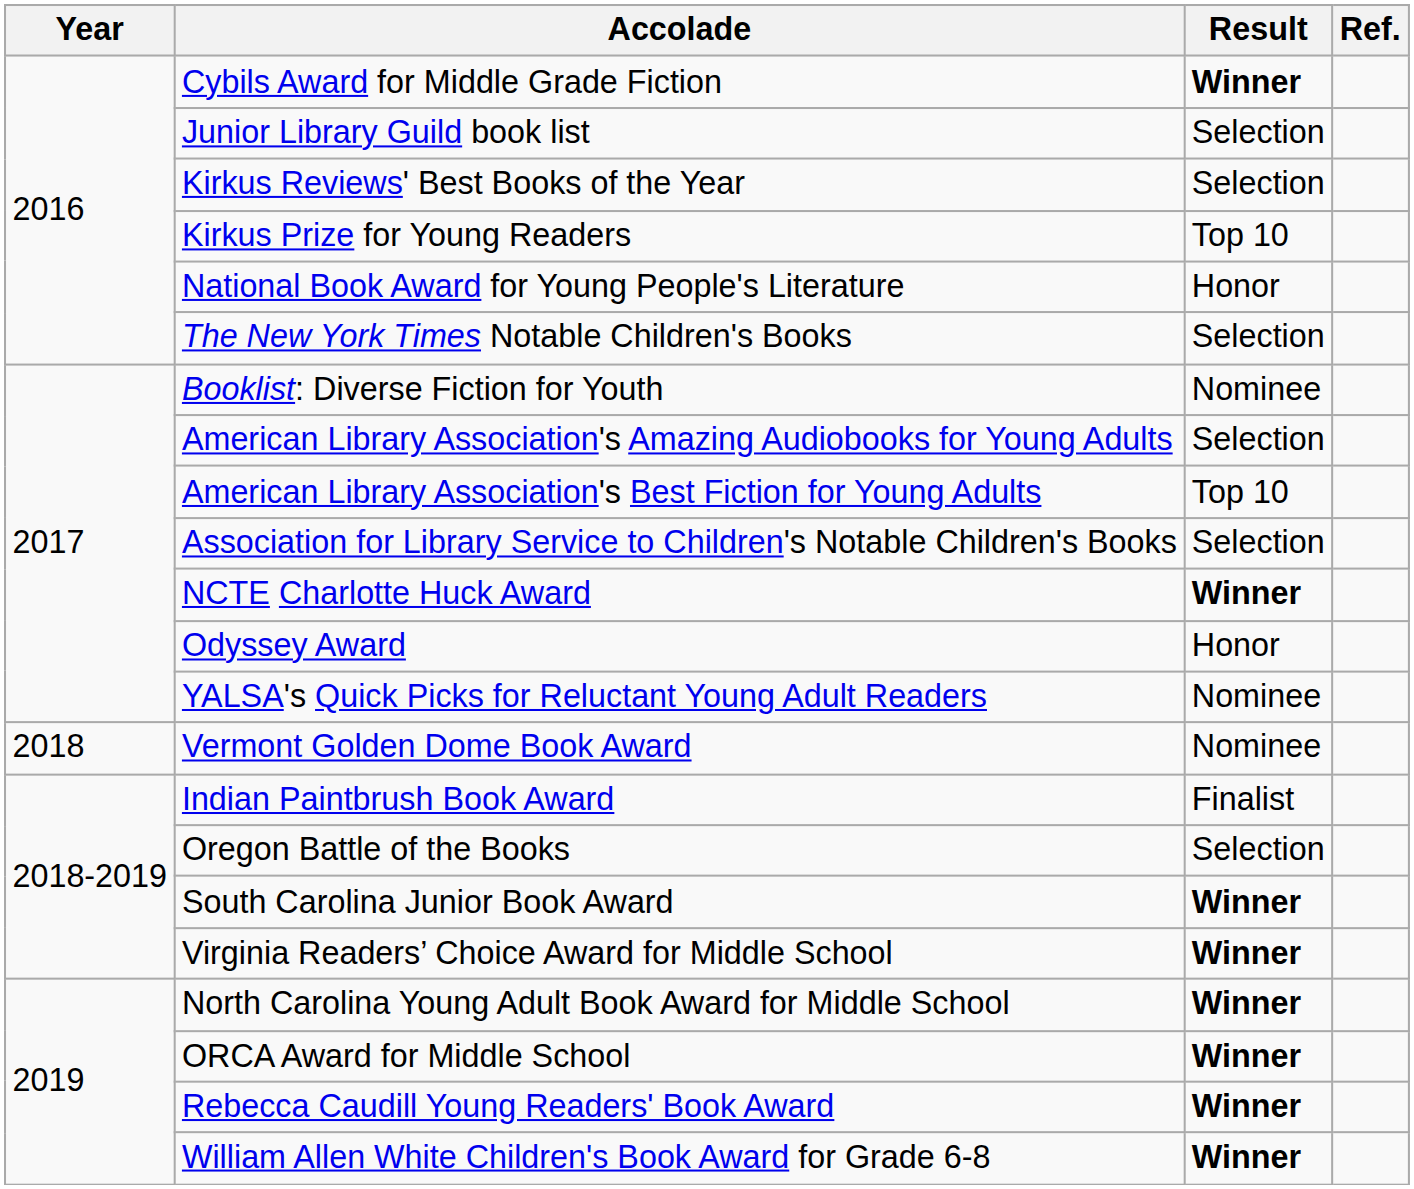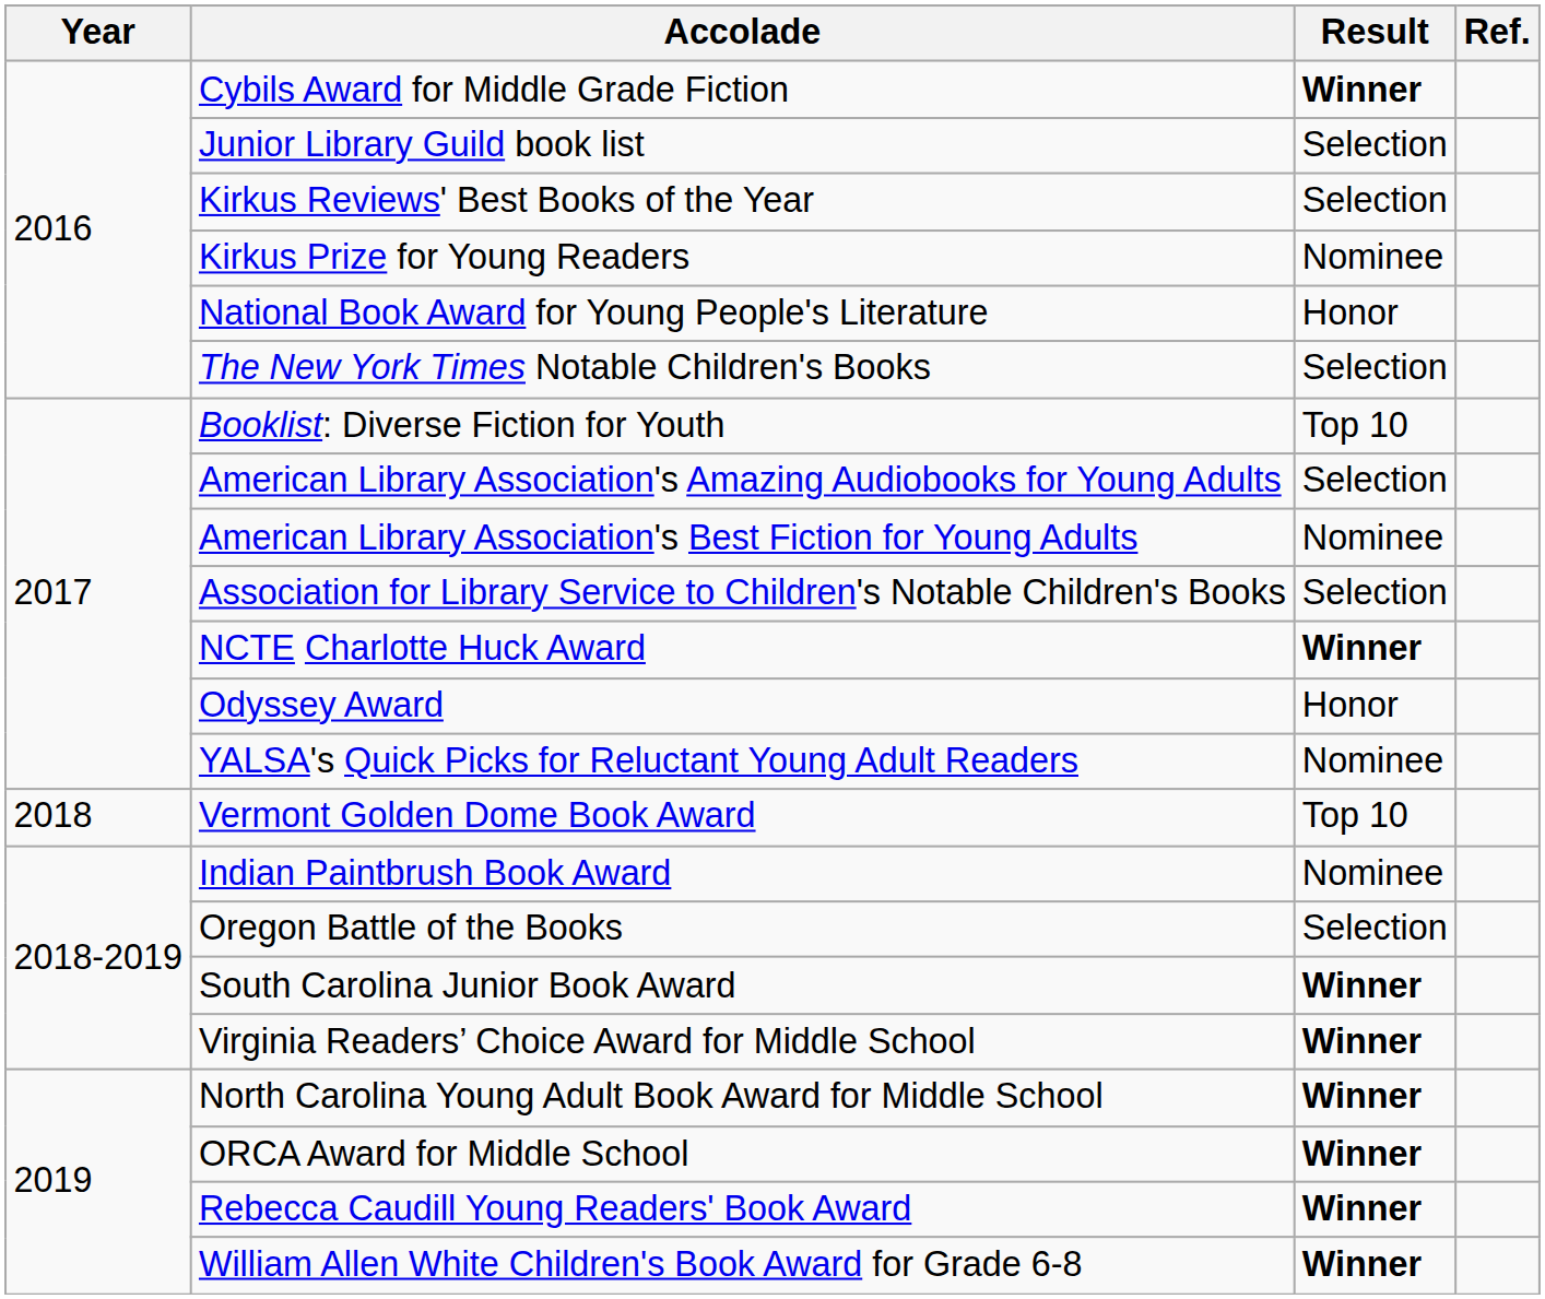Kirkus Prize for Young Readers | Result: Top 10 -> Nominee
Booklist: Diverse Fiction for Youth | Result: Nominee -> Top 10
American Library Association's Best Fiction for Young Adults | Result: Top 10 -> Nominee
Vermont Golden Dome Book Award | Result: Nominee -> Top 10
Indian Paintbrush Book Award | Result: Finalist -> Nominee
